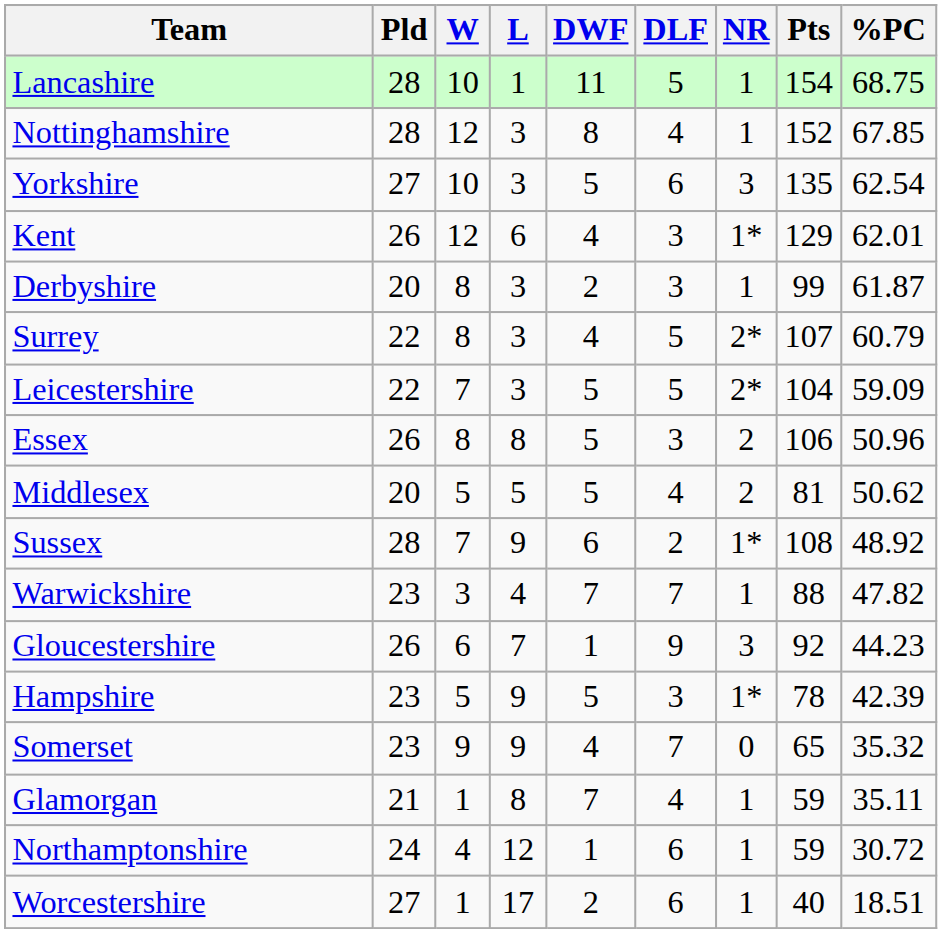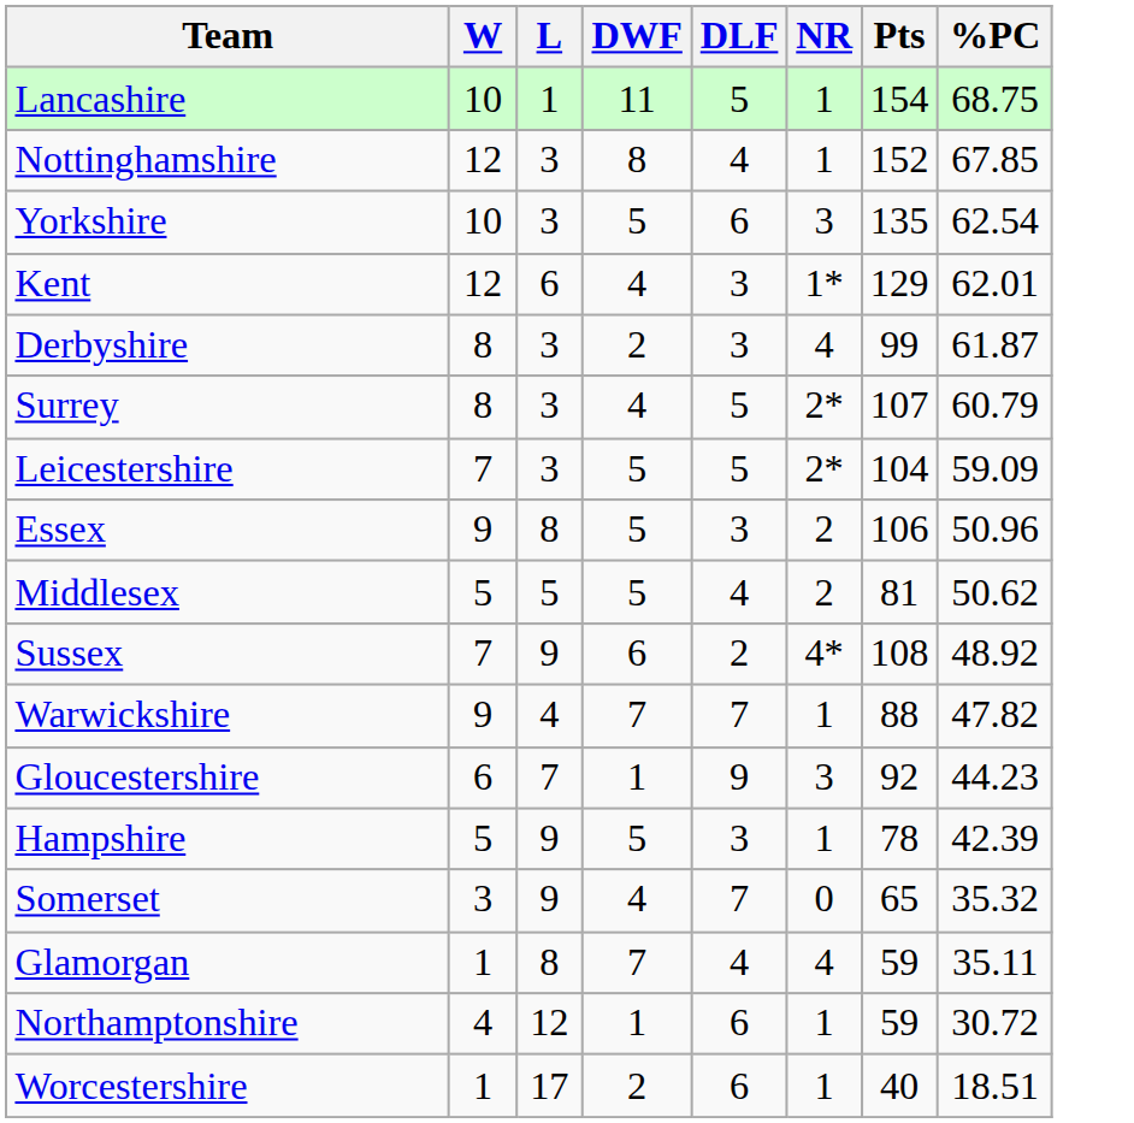- column: Pld | 28 | 28 | 27 | 26 | 20 | 22 | 22 | 26 | 20 | 28 | 23 | 26 | 23 | 23 | 21 | 24 | 27
Derbyshire | NR: 1 -> 4
Essex | W: 8 -> 9
Sussex | NR: 1* -> 4*
Warwickshire | W: 3 -> 9
Hampshire | NR: 1* -> 1
Somerset | W: 9 -> 3
Glamorgan | NR: 1 -> 4
